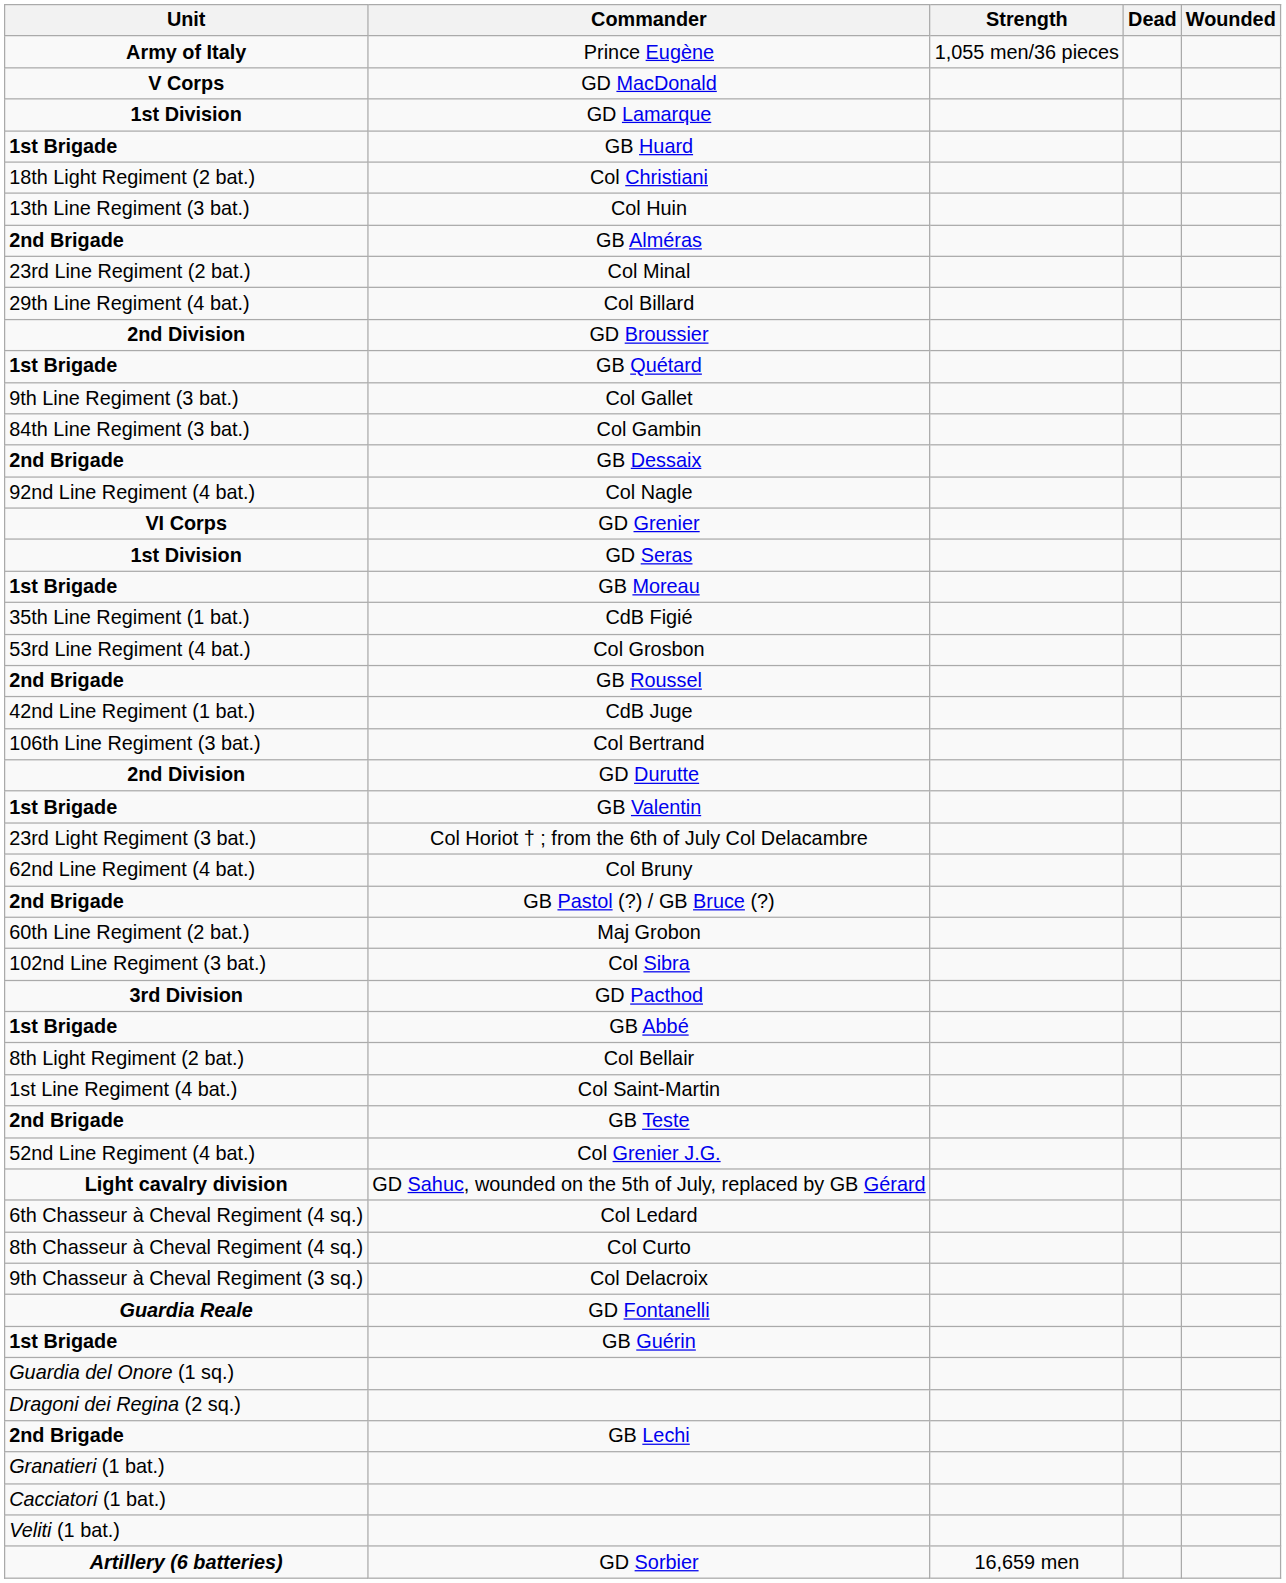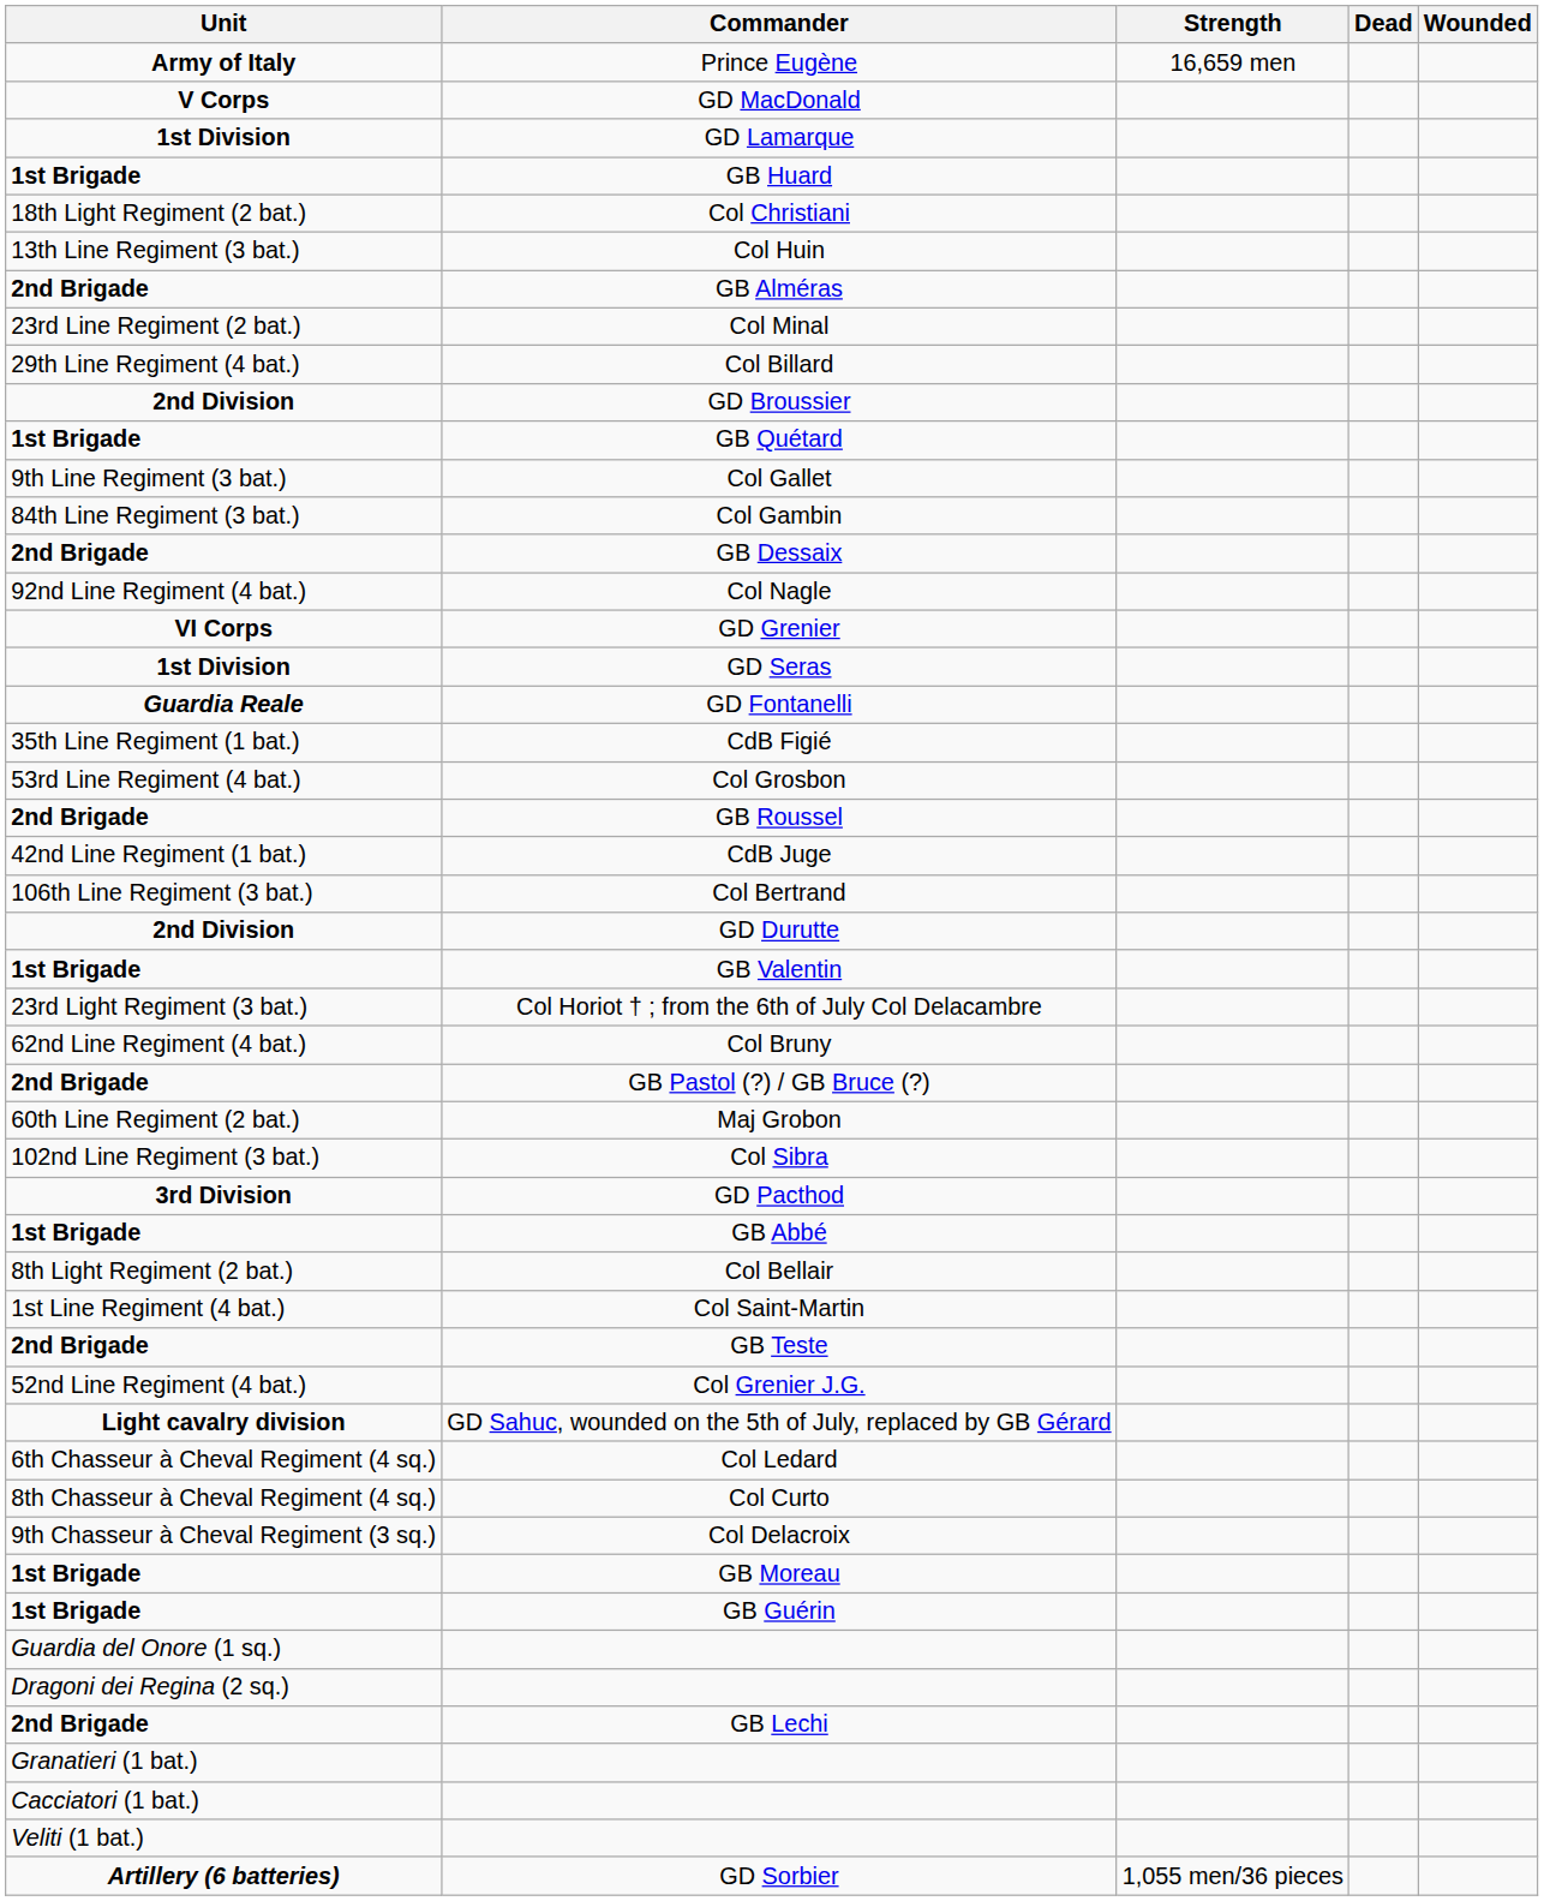Prince Eugène | Strength: 1,055 men/36 pieces -> 16,659 men
rows swapped: GB Moreau <-> GD Fontanelli
GD Sorbier | Strength: 16,659 men -> 1,055 men/36 pieces
